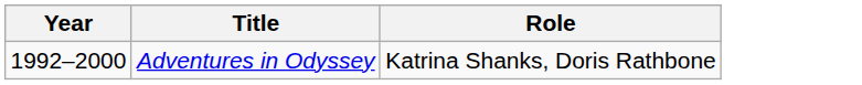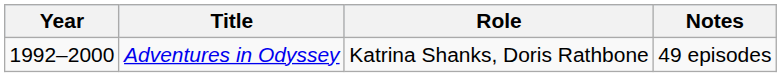+ column: Notes | 49 episodes
